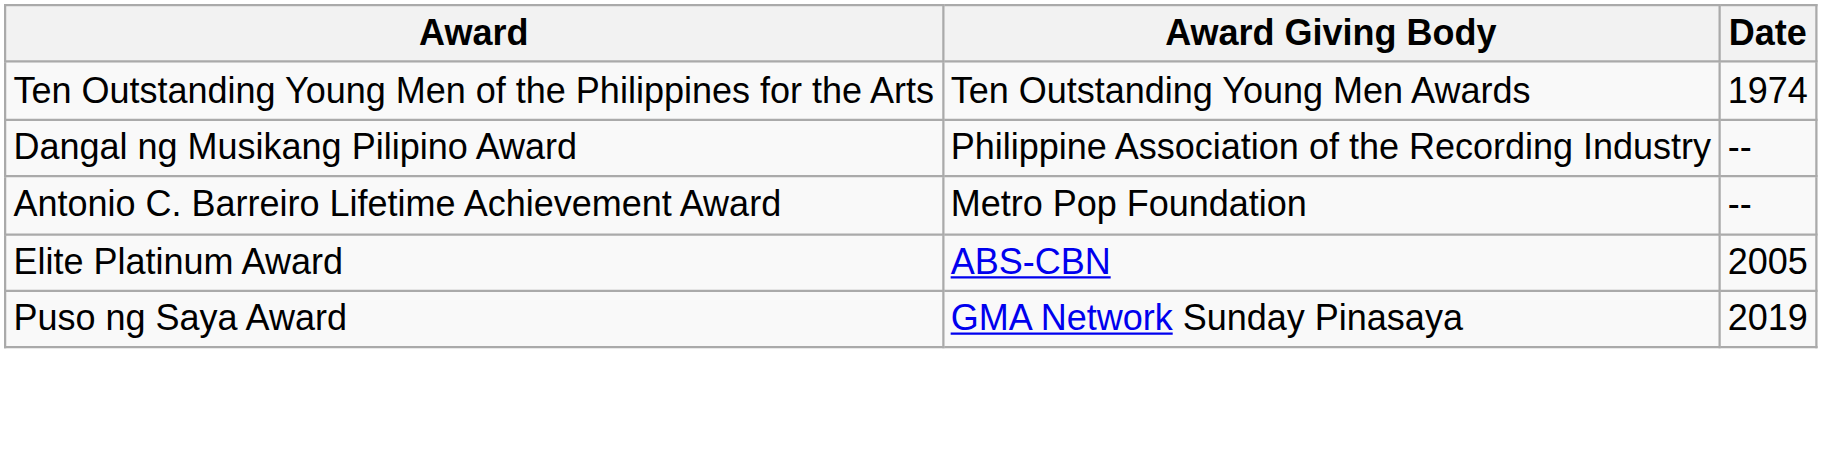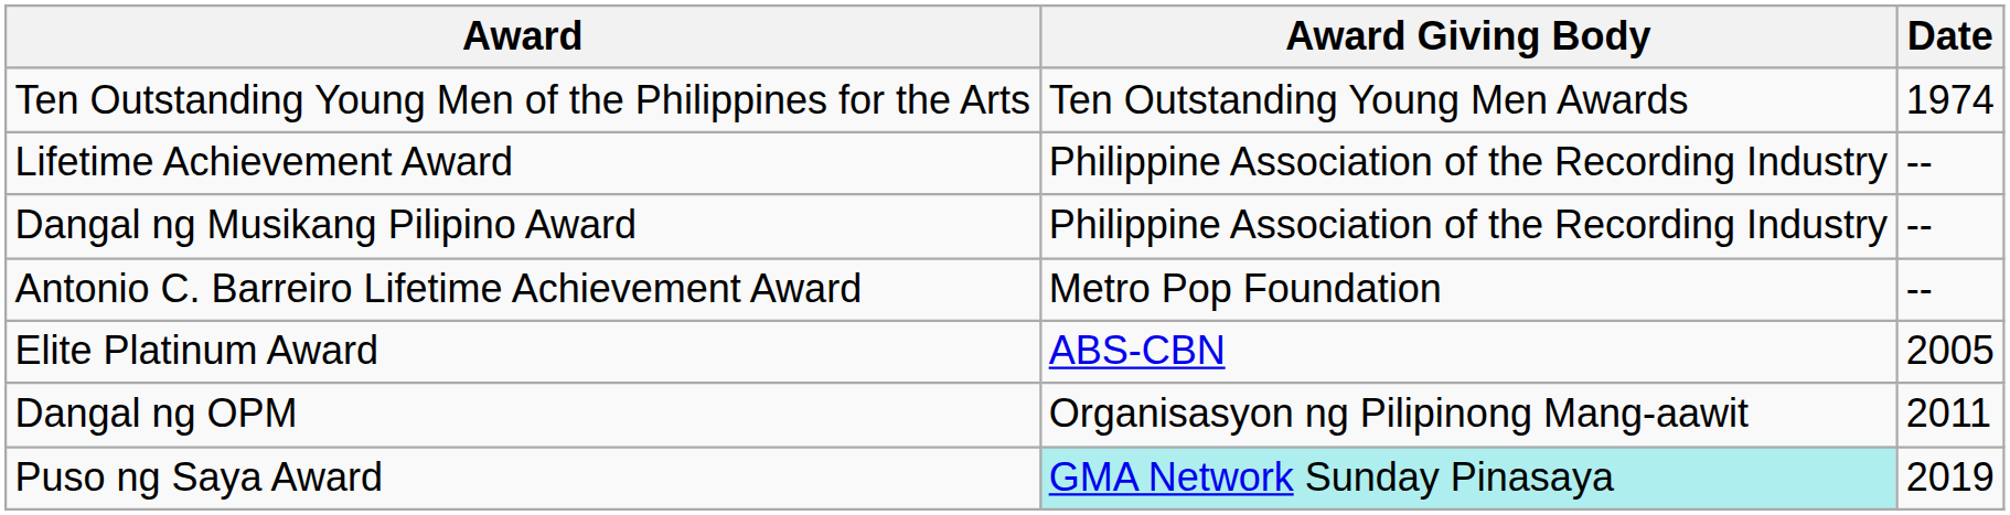+ row: Lifetime Achievement Award | Philippine Association of the Recording Industry | --
+ row: Dangal ng OPM | Organisasyon ng Pilipinong Mang-aawit | 2011
Puso ng Saya Award | Award Giving Body: no background -> paleturquoise background
